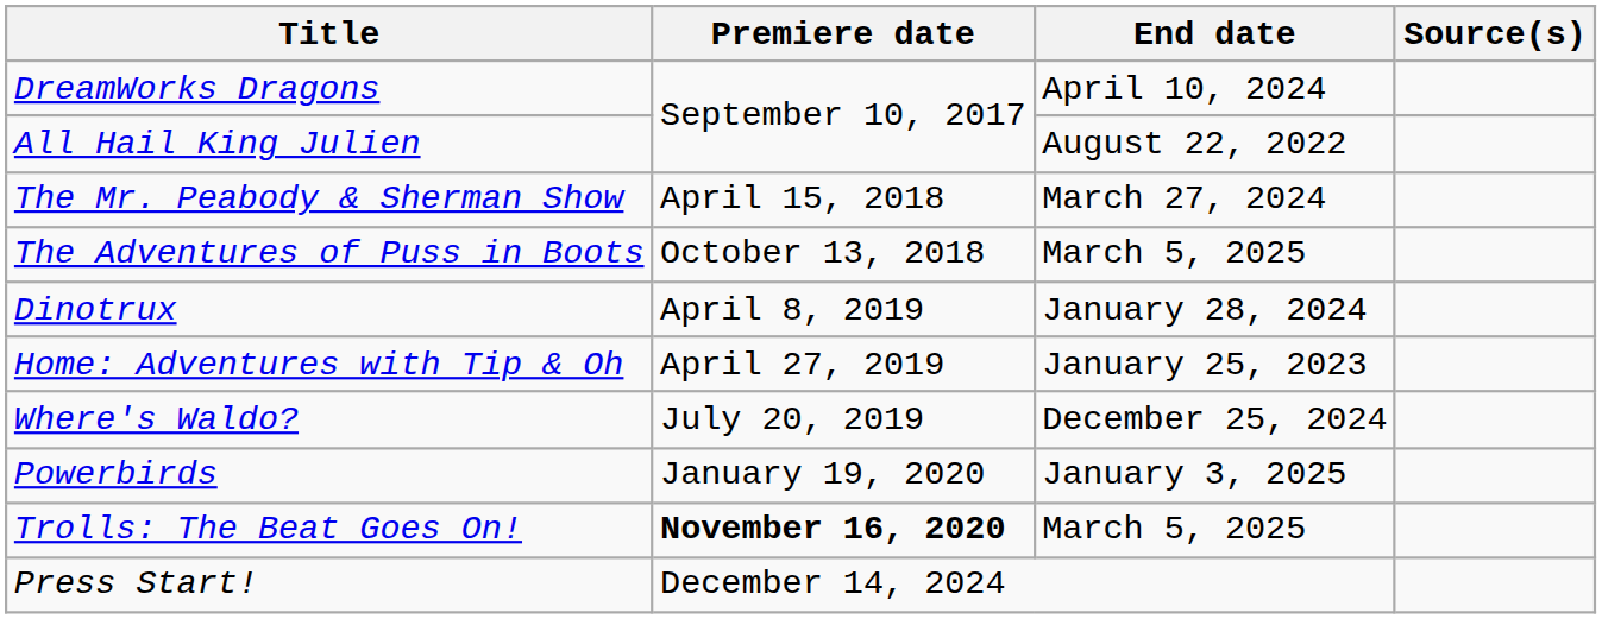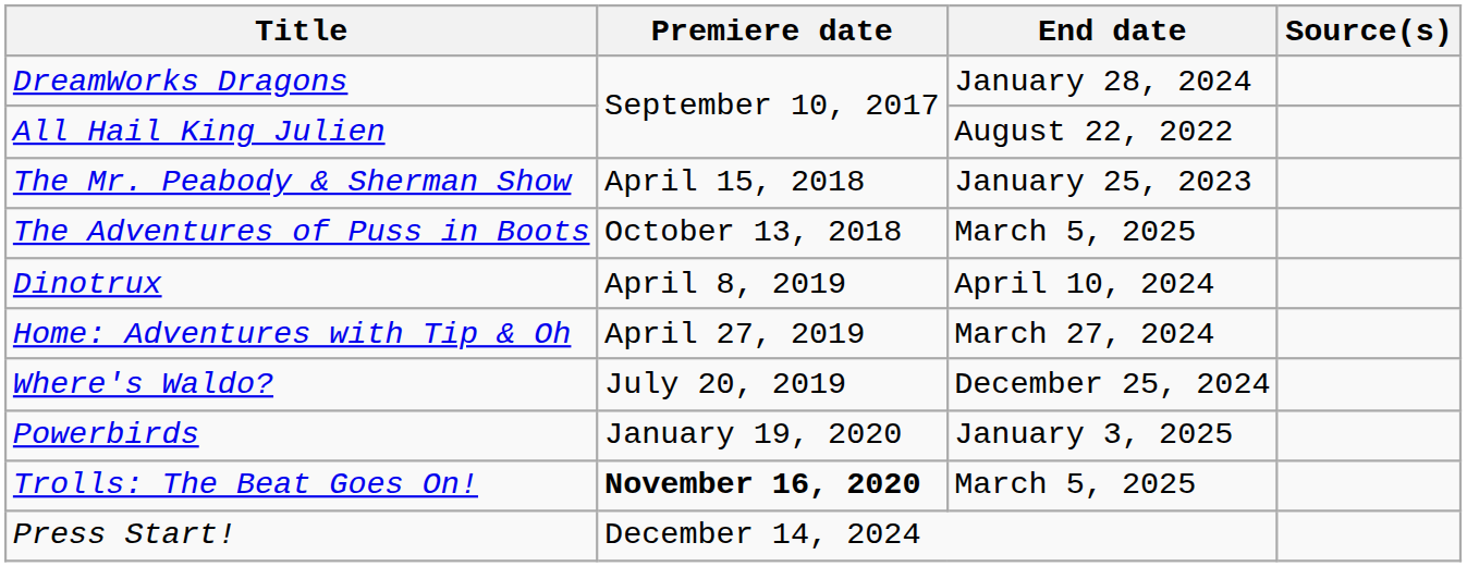DreamWorks Dragons | End date: April 10, 2024 -> January 28, 2024
The Mr. Peabody & Sherman Show | End date: March 27, 2024 -> January 25, 2023
Dinotrux | End date: January 28, 2024 -> April 10, 2024
Home: Adventures with Tip & Oh | End date: January 25, 2023 -> March 27, 2024
